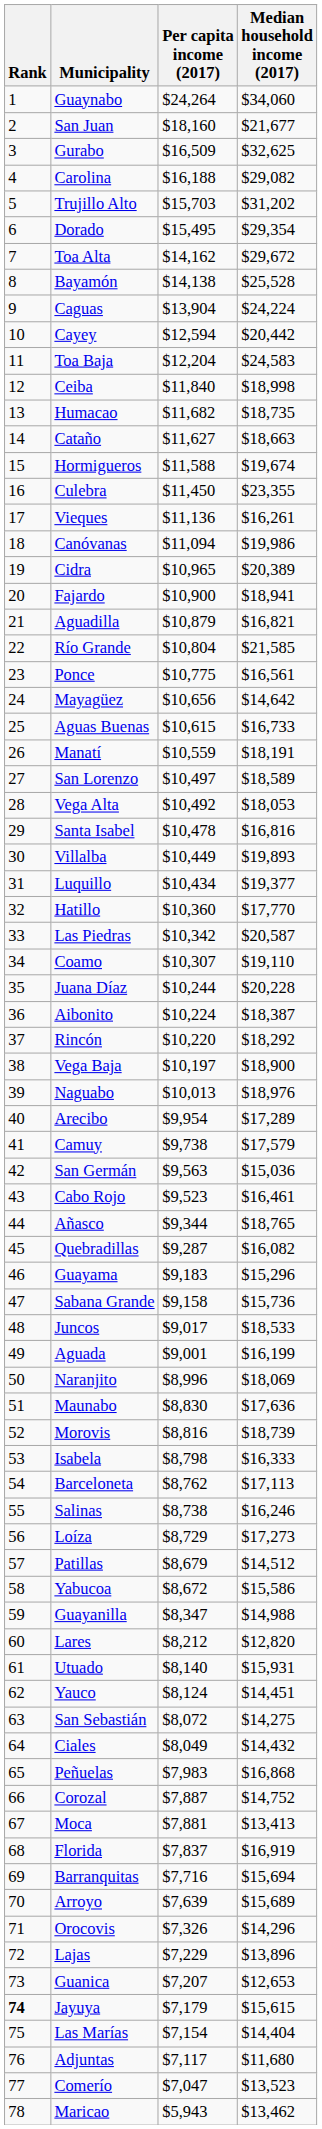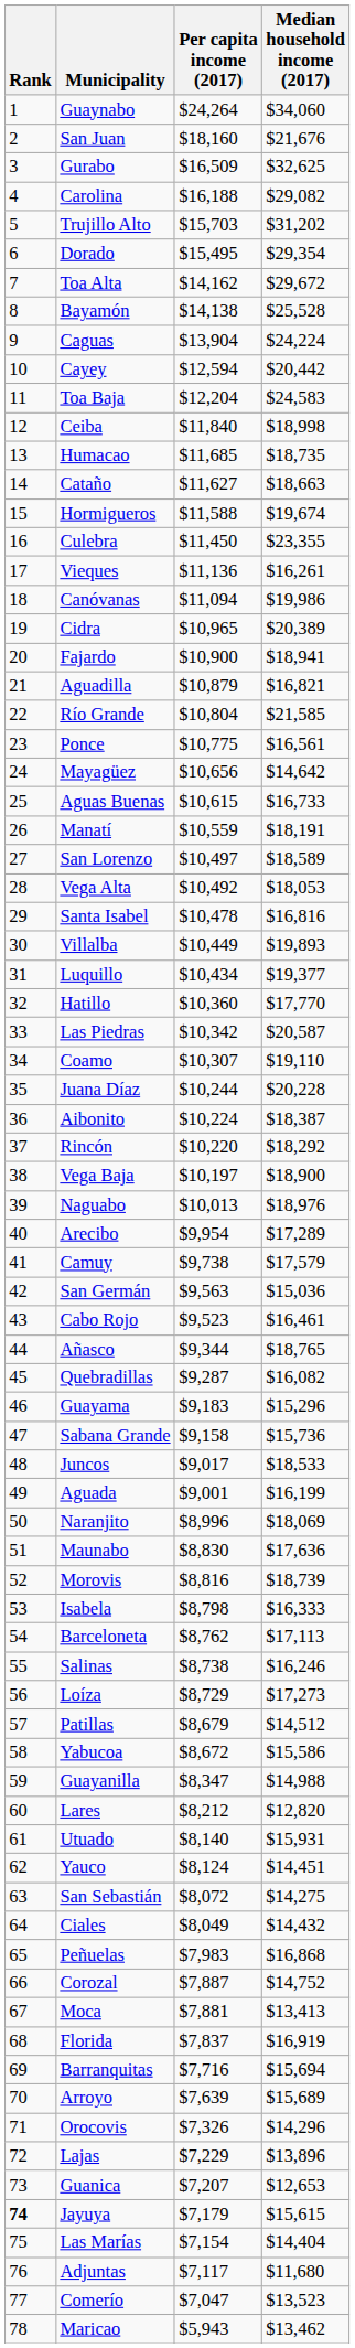San Juan | Median household income (2017): $21,677 -> $21,676
Humacao | Per capita income (2017): $11,682 -> $11,685
